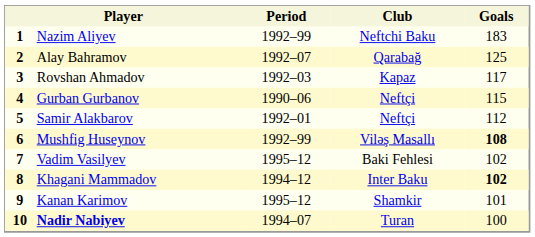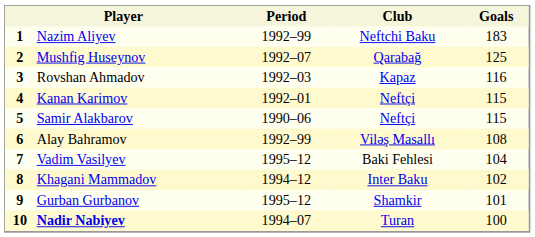2 | column 2: Alay Bahramov -> Mushfig Huseynov
3 | Goals: 117 -> 116
4 | column 2: Gurban Gurbanov -> Kanan Karimov
4 | Period: 1990–06 -> 1992–01
5 | Period: 1992–01 -> 1990–06
5 | Goals: 112 -> 115
6 | column 2: Mushfig Huseynov -> Alay Bahramov
6 | Goals: bold -> normal
7 | Goals: 102 -> 104
8 | Goals: bold -> normal
9 | column 2: Kanan Karimov -> Gurban Gurbanov
